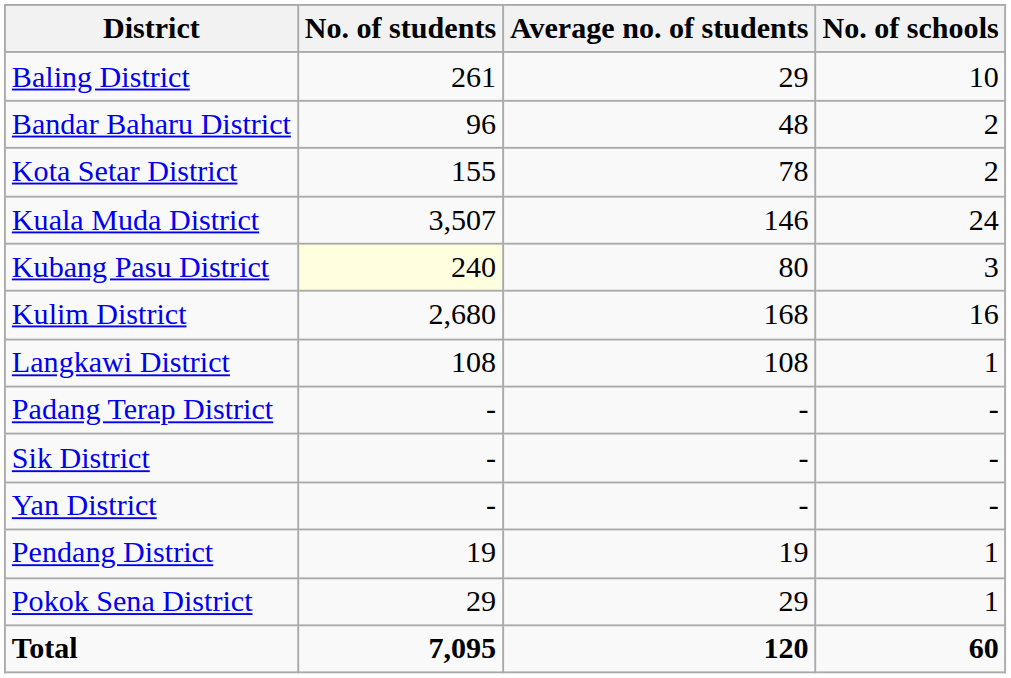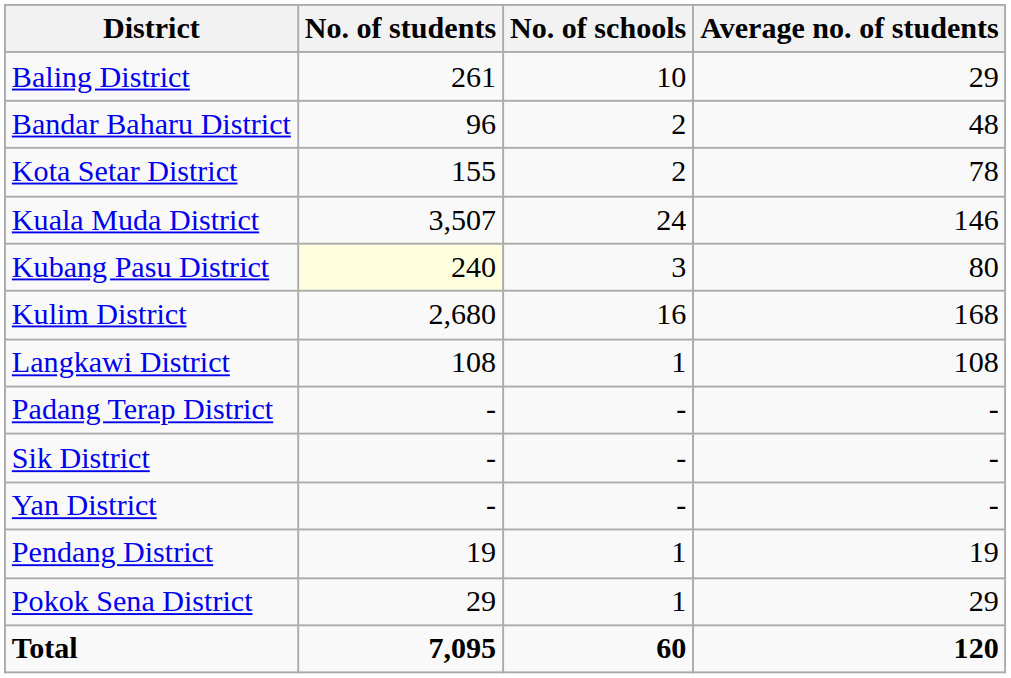columns swapped: No. of schools <-> Average no. of students
